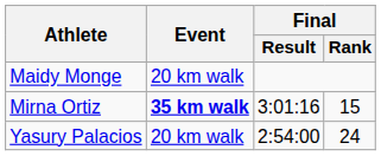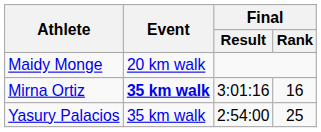Mirna Ortiz | Final / Rank: 15 -> 16
Yasury Palacios | Event: 20 km walk -> 35 km walk
Yasury Palacios | Final / Rank: 24 -> 25
